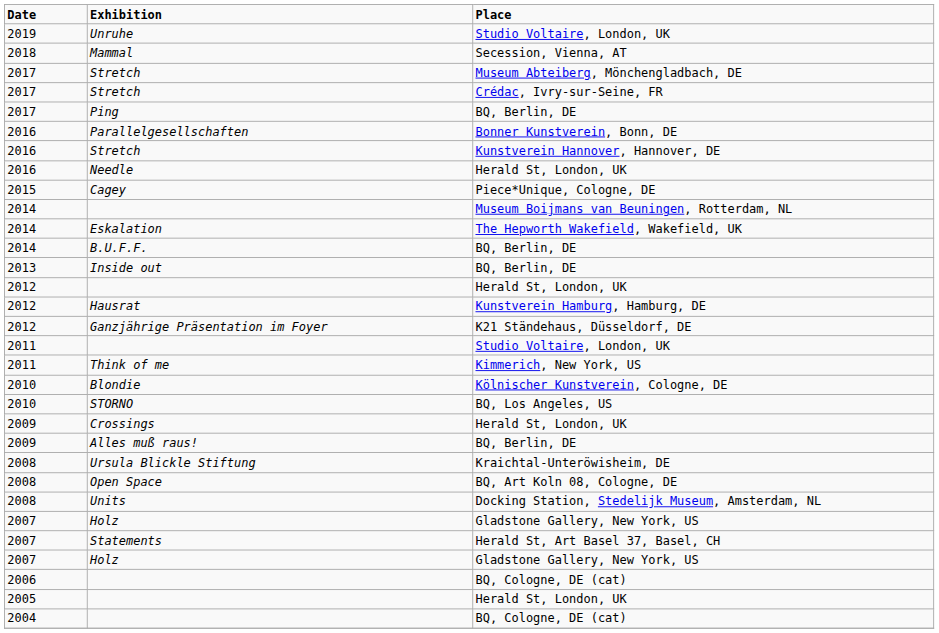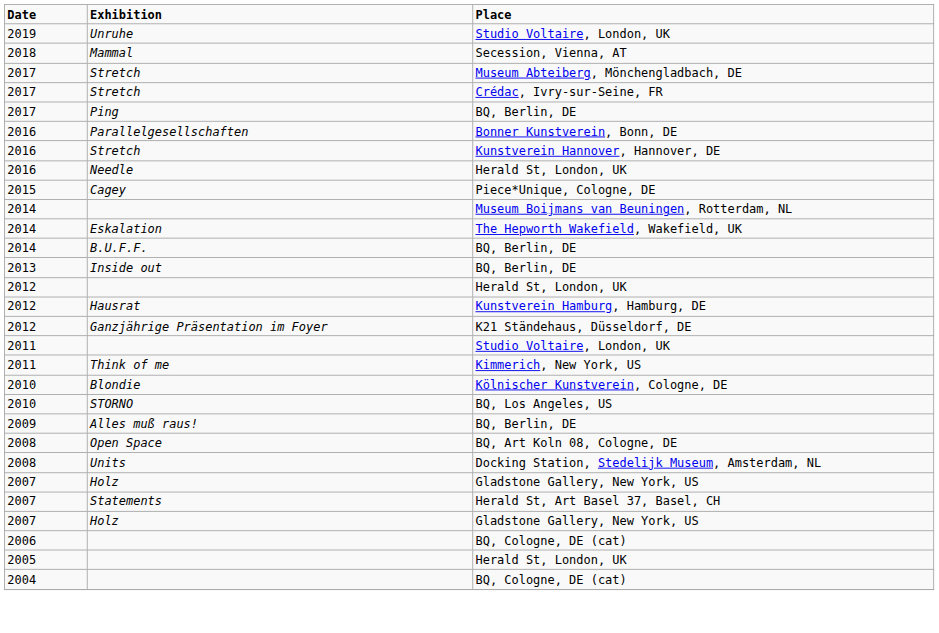- row: 2009 | Crossings | Herald St, London, UK
- row: 2008 | Ursula Blickle Stiftung | Kraichtal-Unteröwisheim, DE
